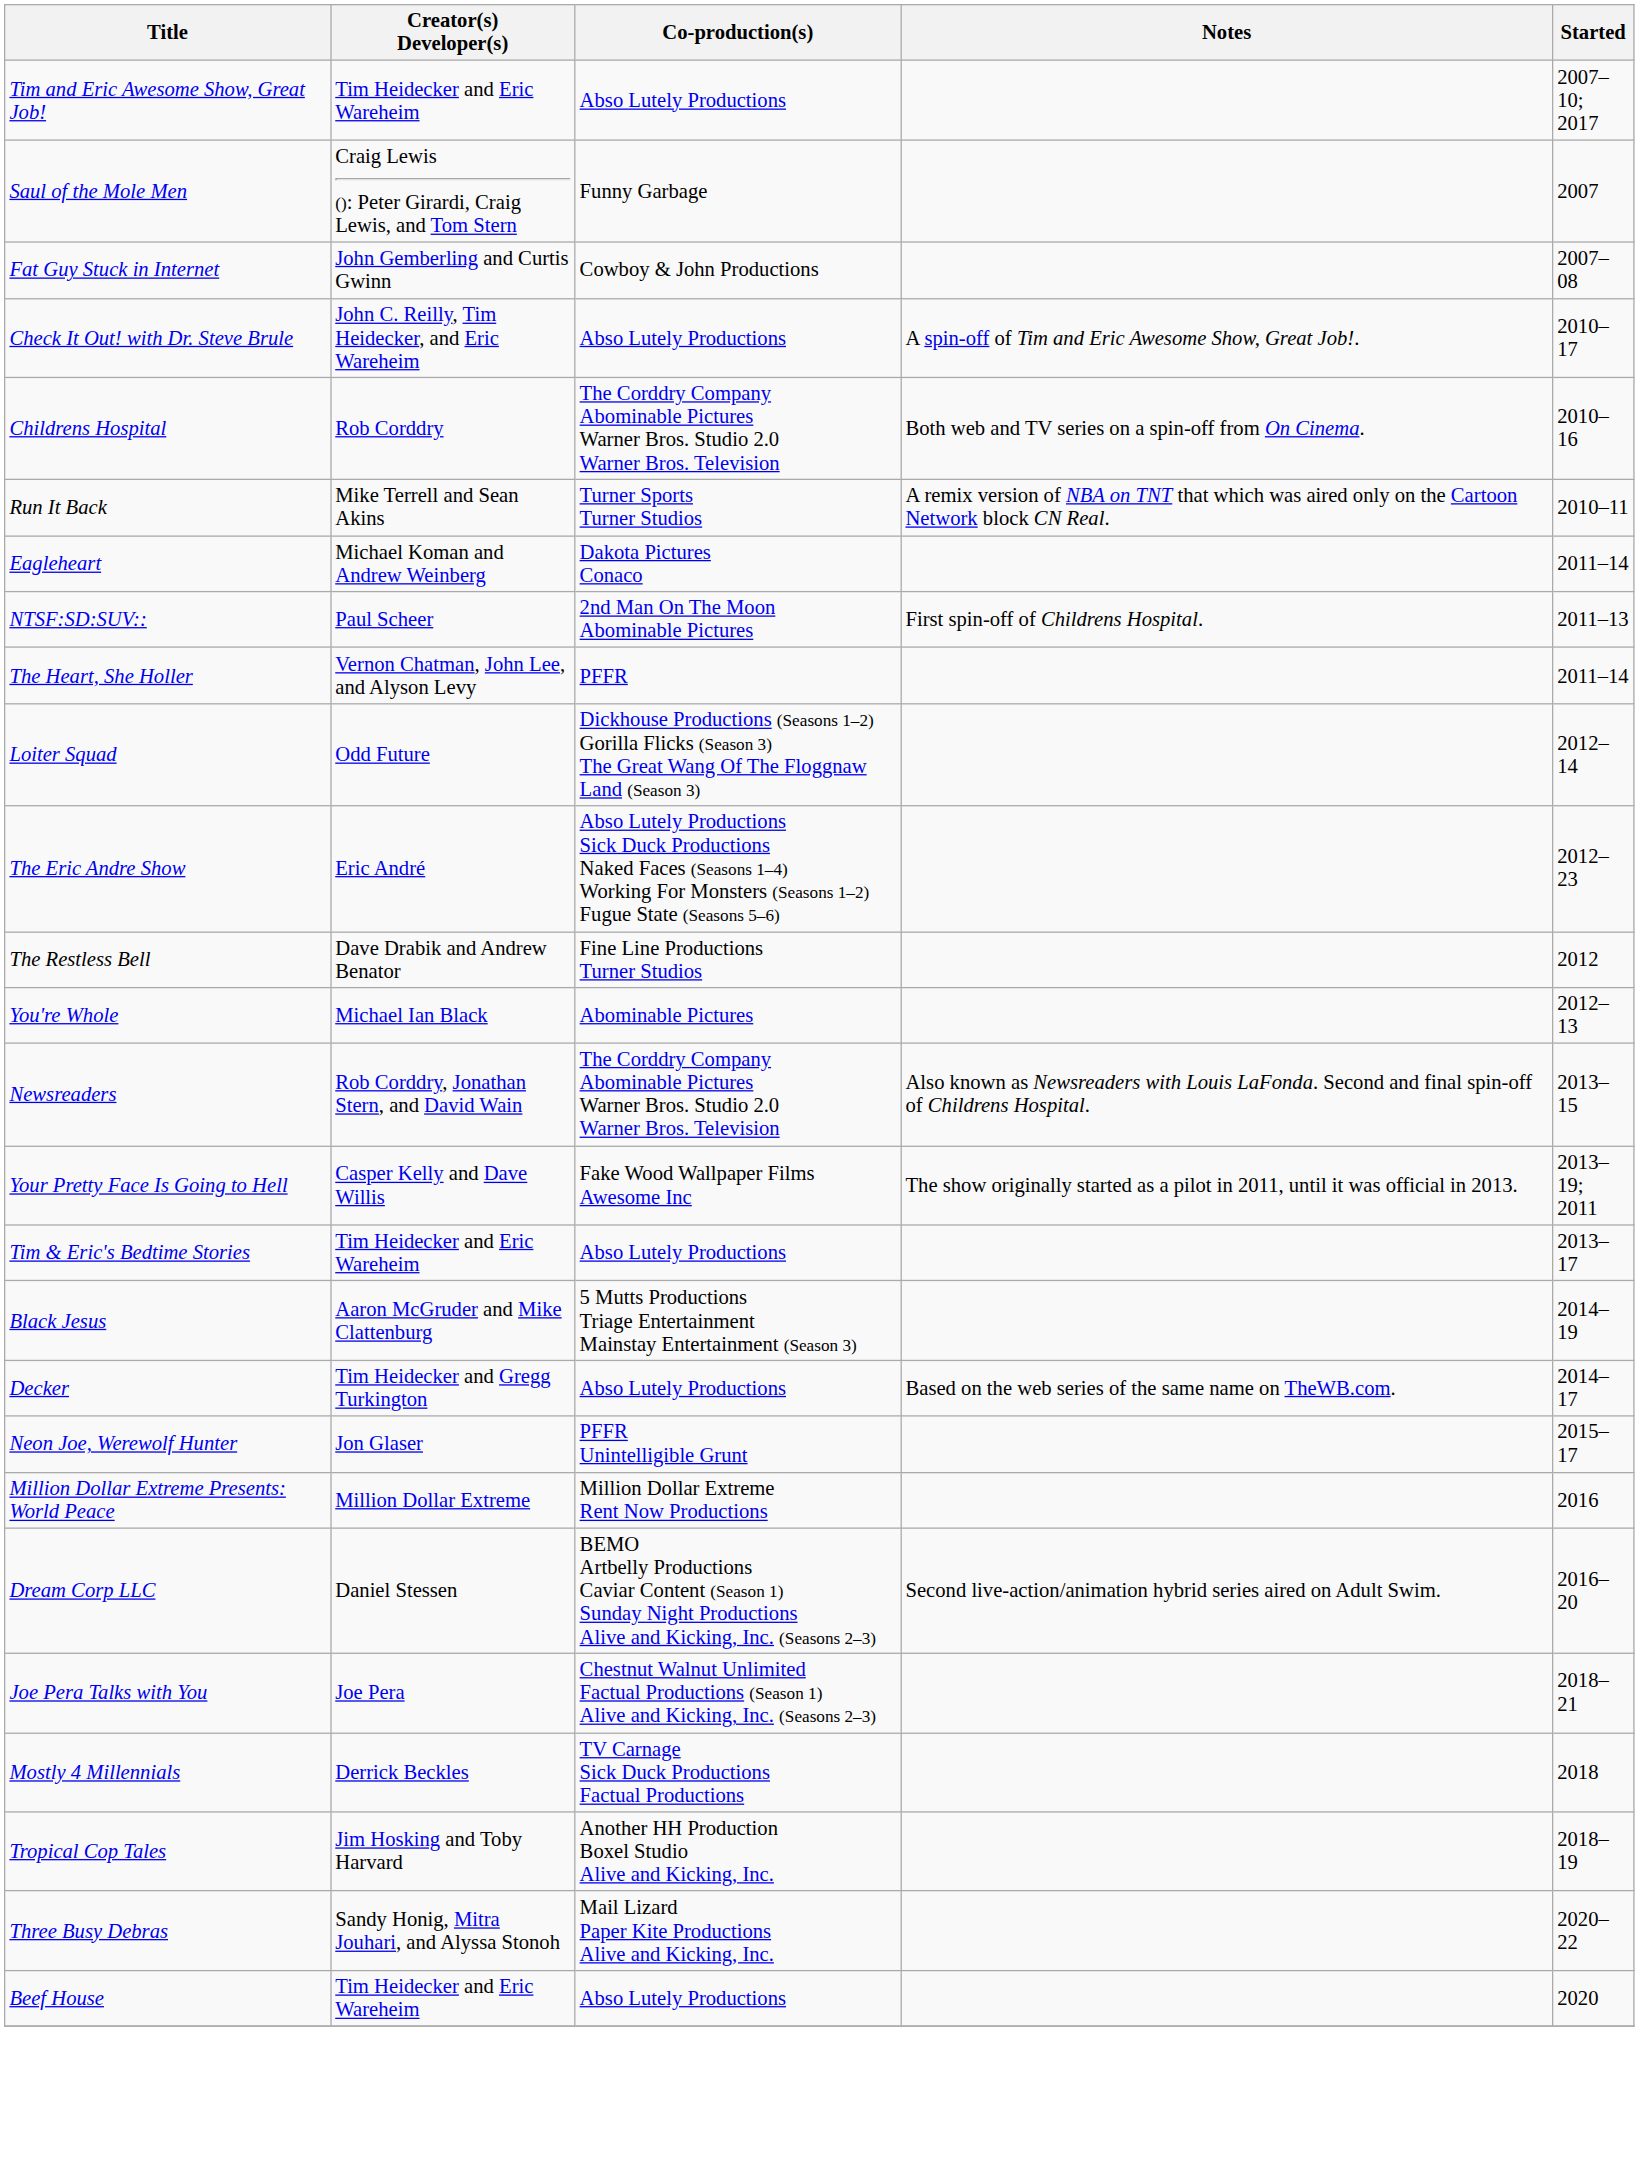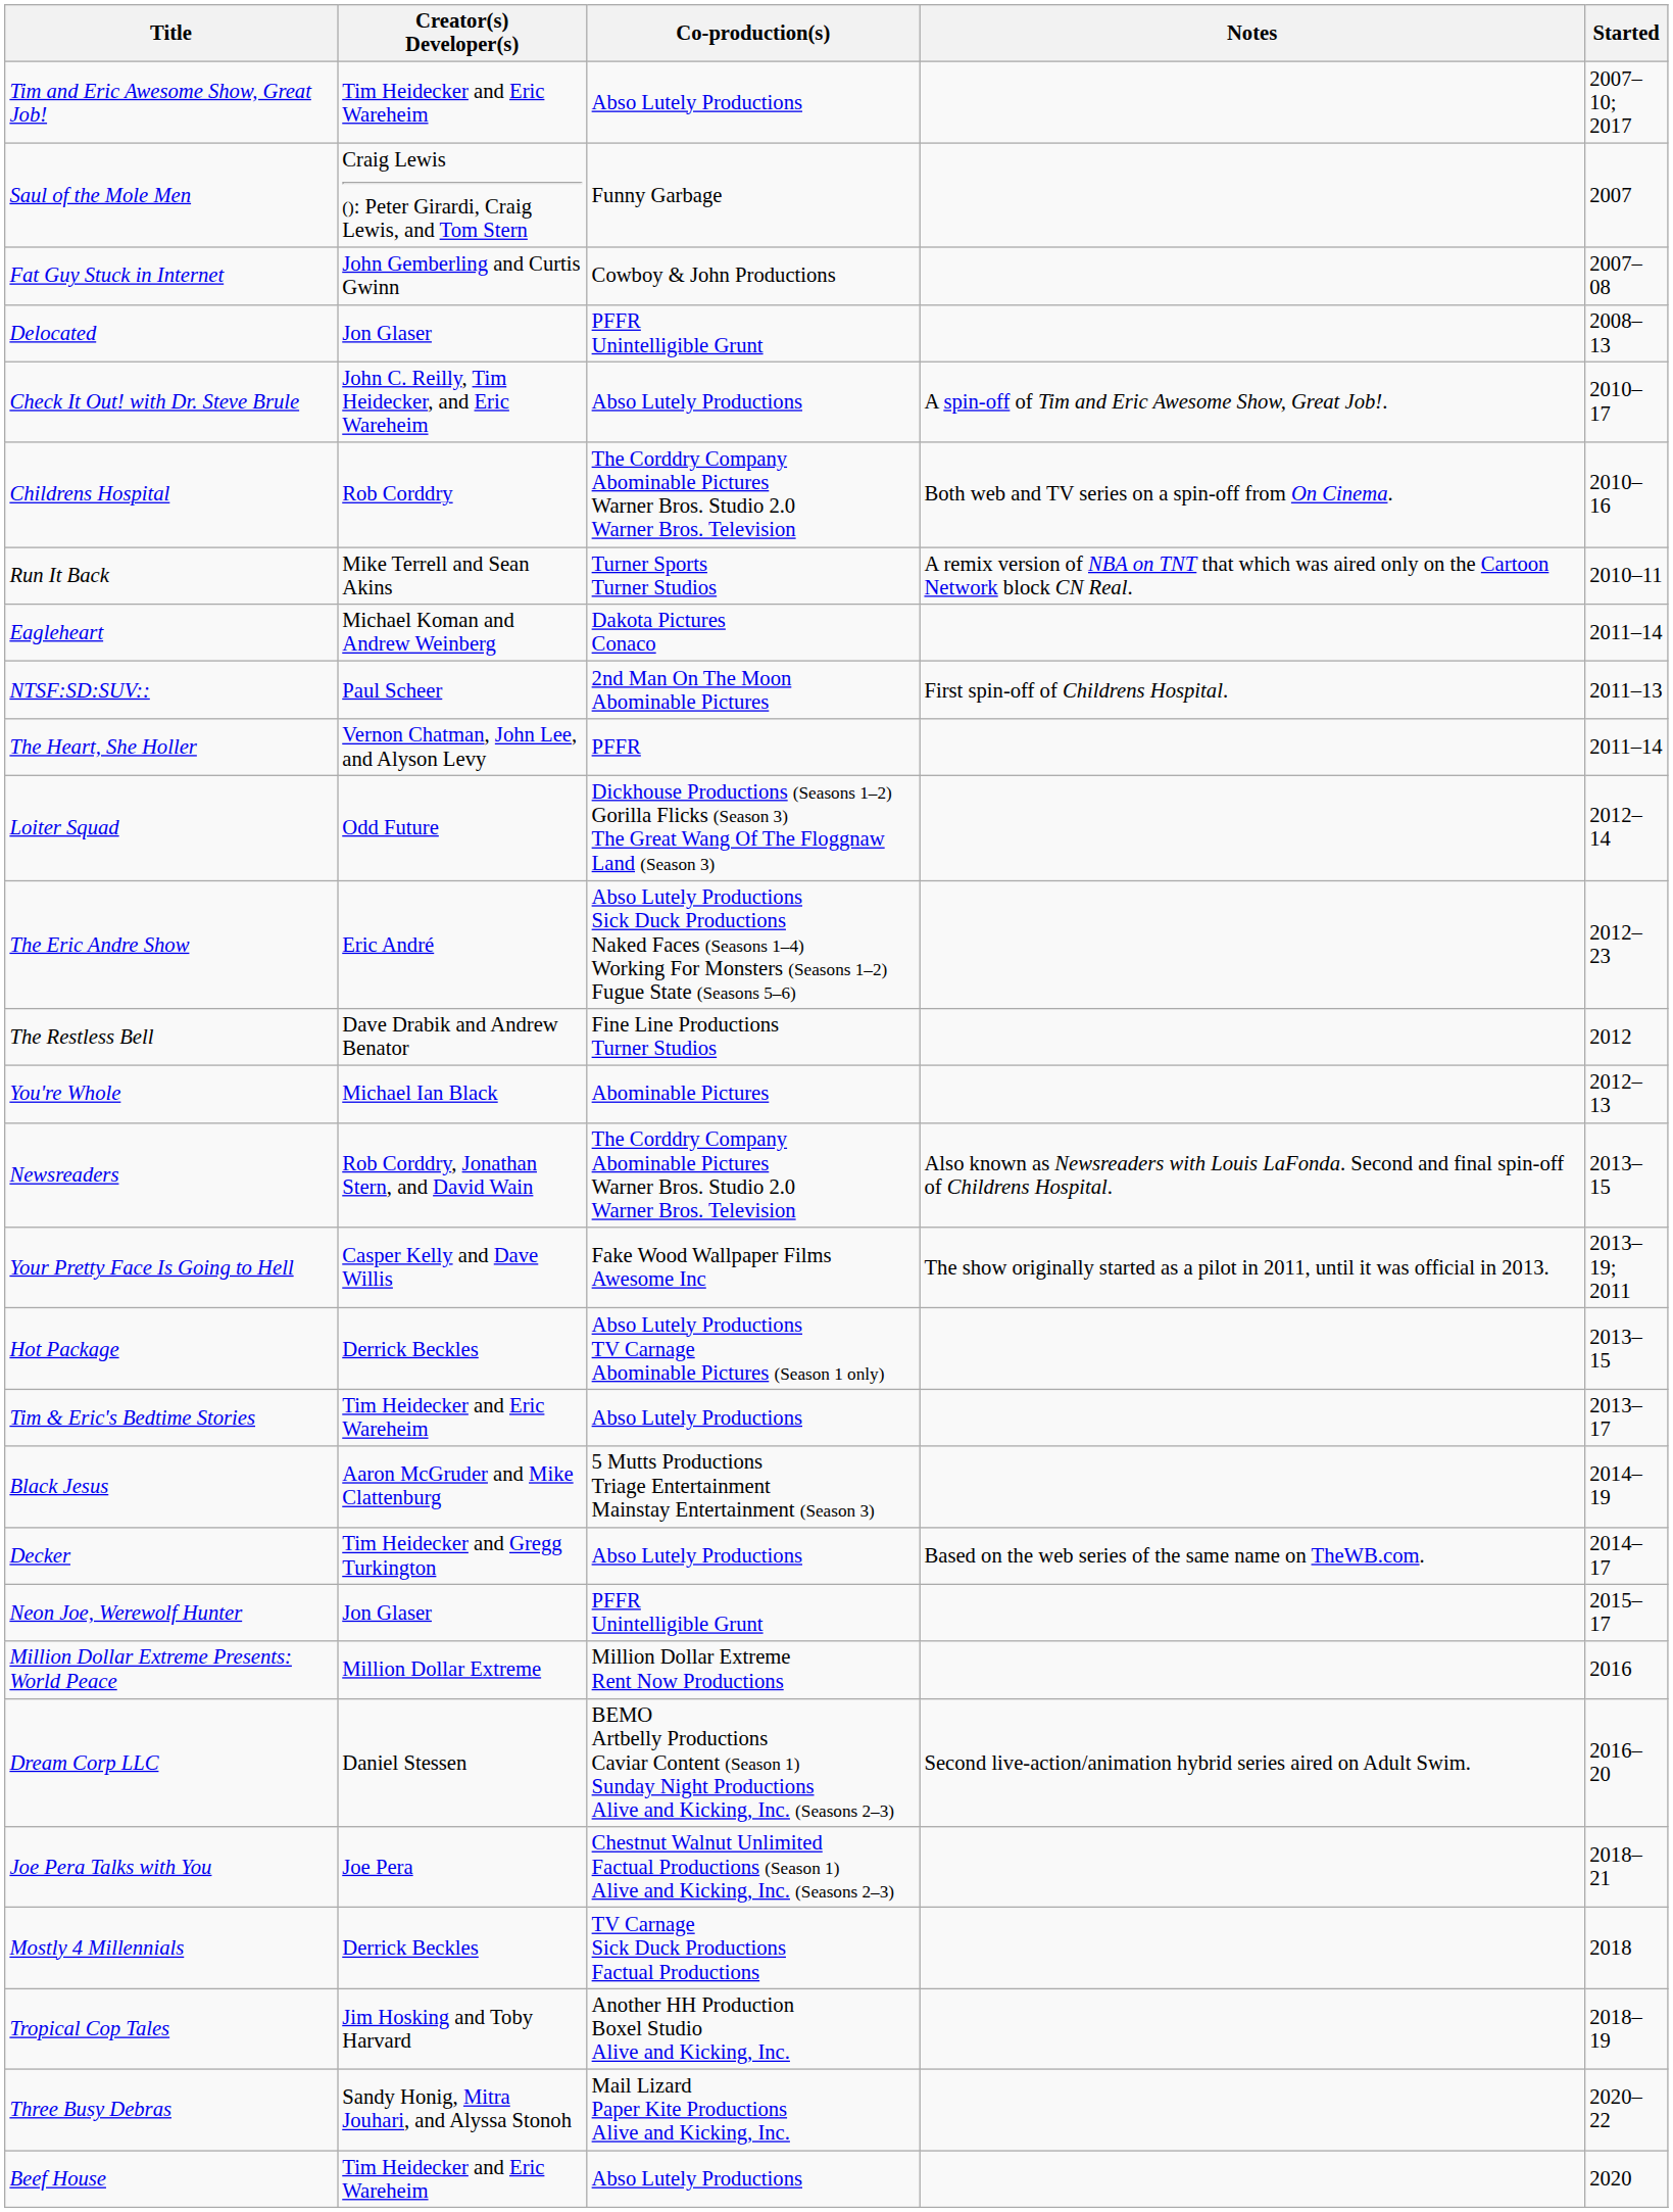+ row: Delocated | Jon Glaser | PFFR Unintelligible Grunt | 2008–13
+ row: Hot Package | Derrick Beckles | Abso Lutely Productions TV Carnage Abominable Pictures (Season 1 only) | 2013–15
